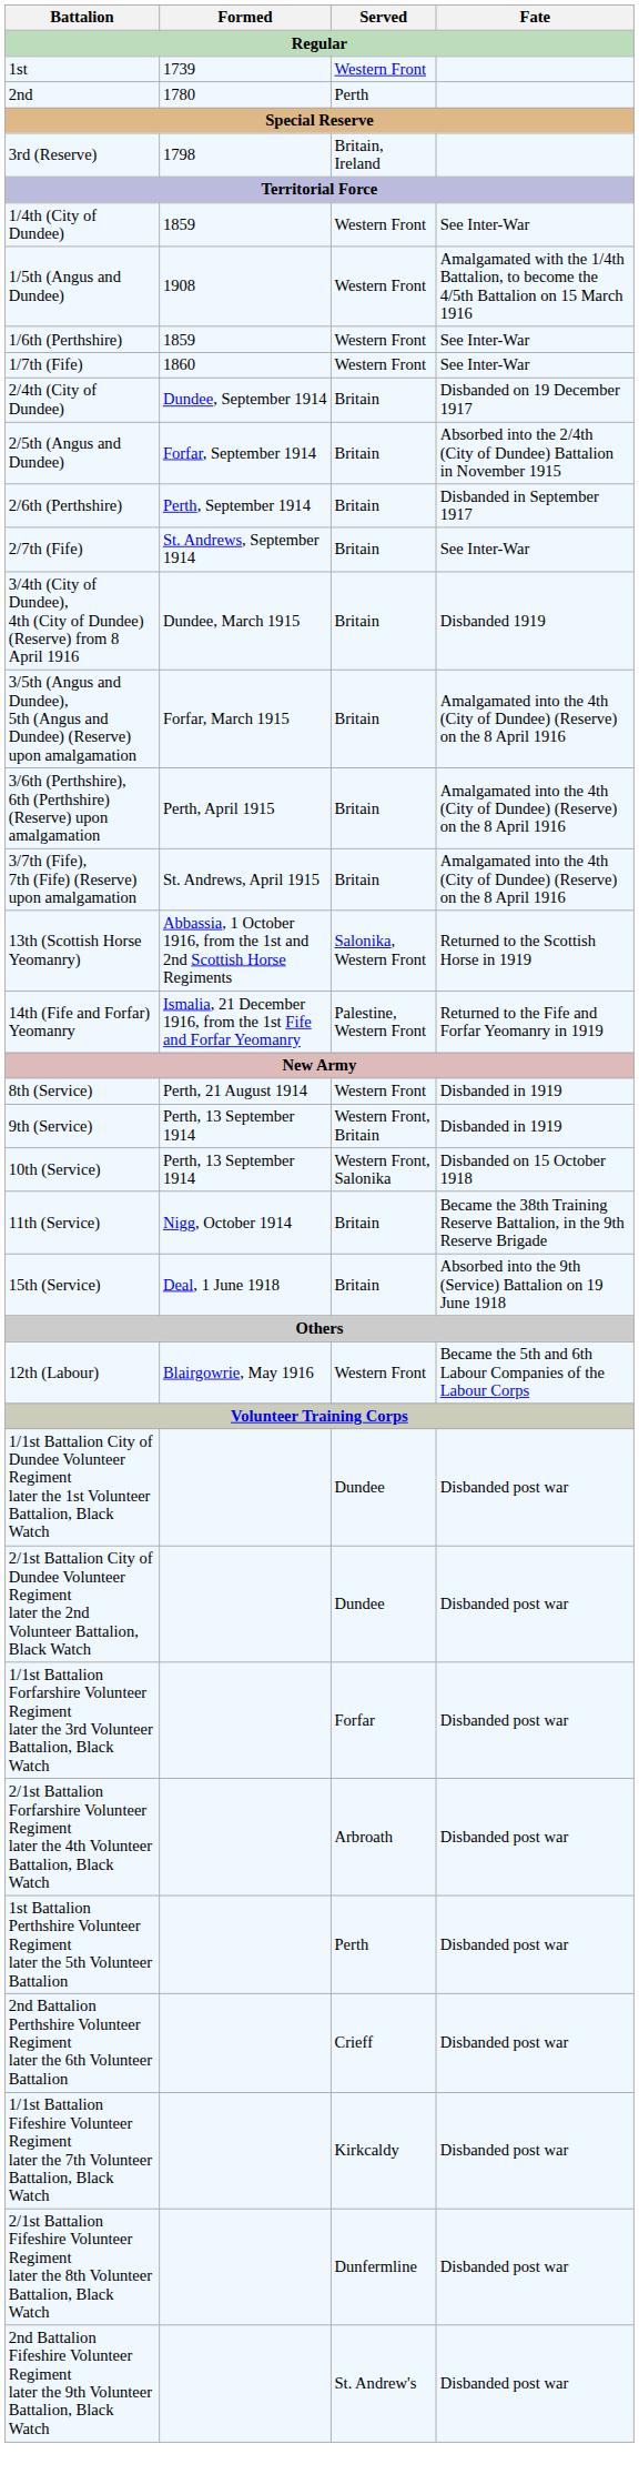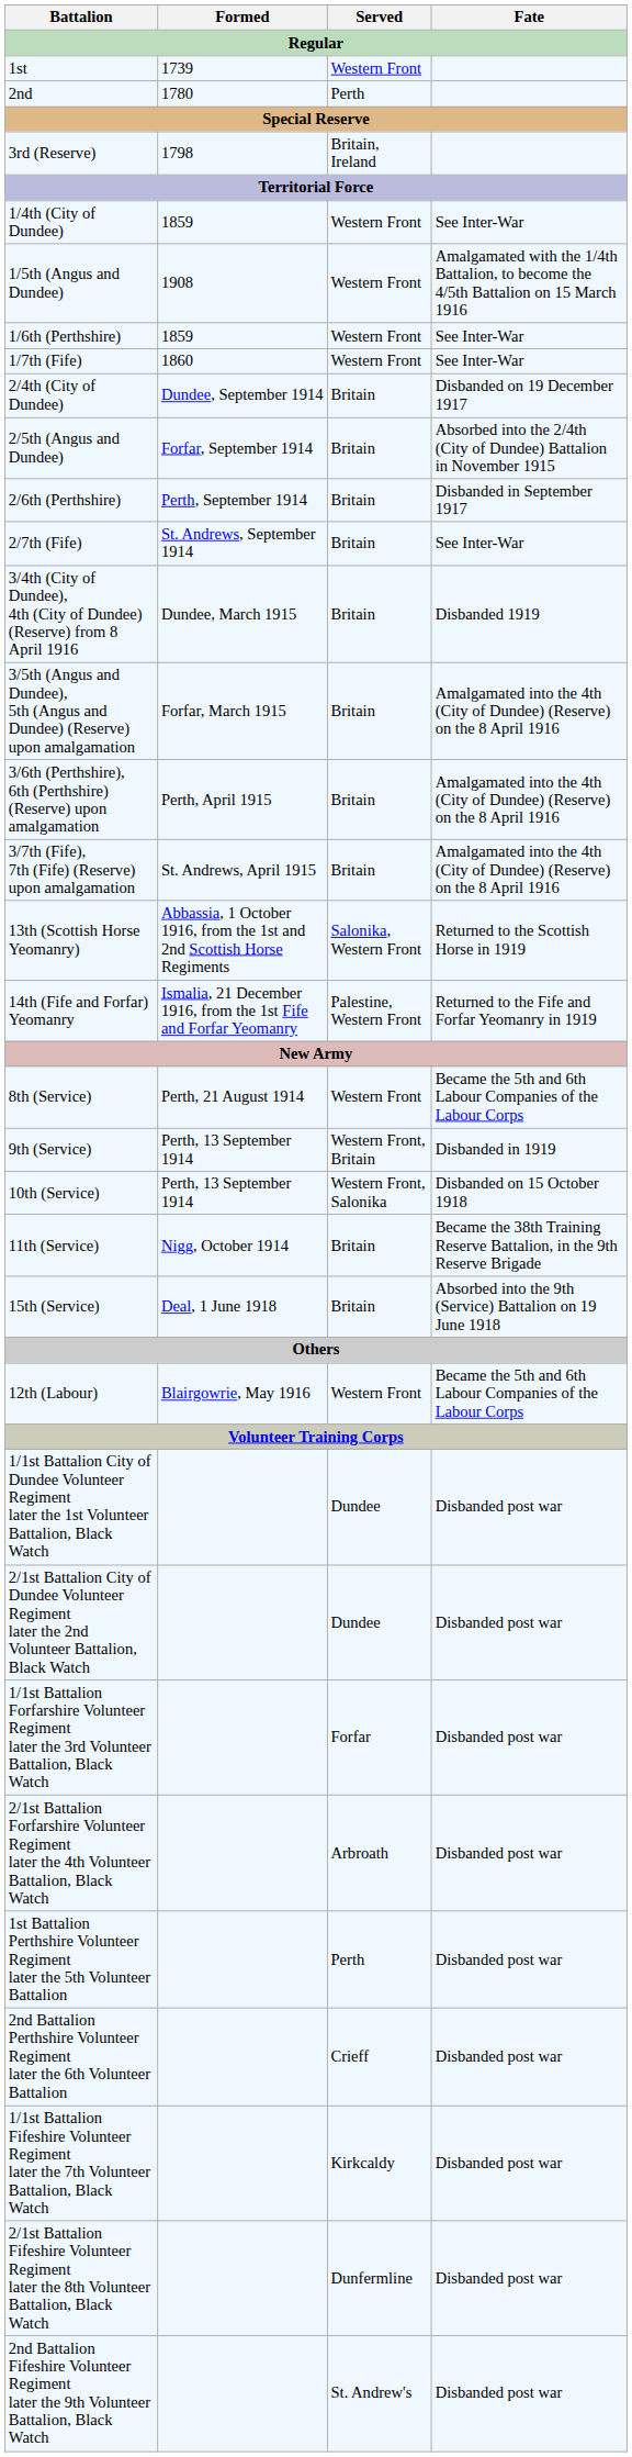8th (Service) | Fate: Disbanded in 1919 -> Became the 5th and 6th Labour Companies of the Labour Corps
